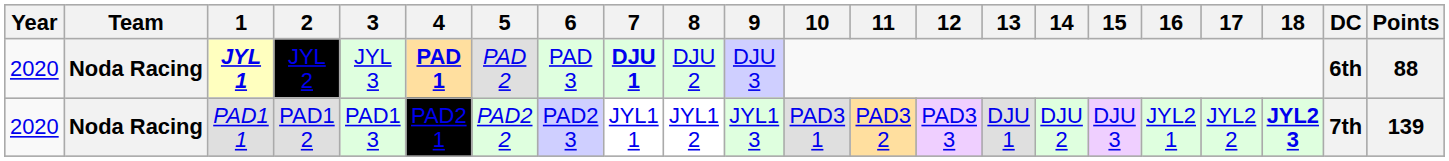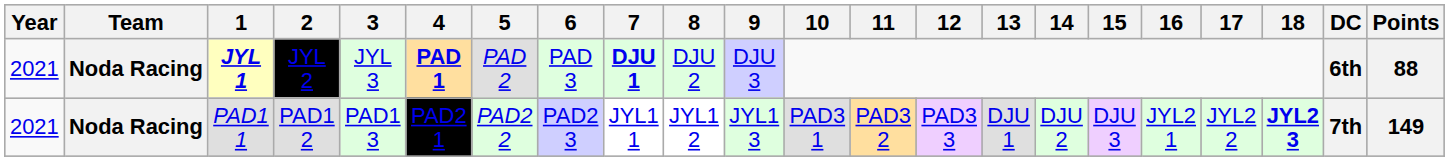JYL 1 | Year: 2020 -> 2021
PAD1 1 | Year: 2020 -> 2021
PAD1 1 | Points: 139 -> 149
